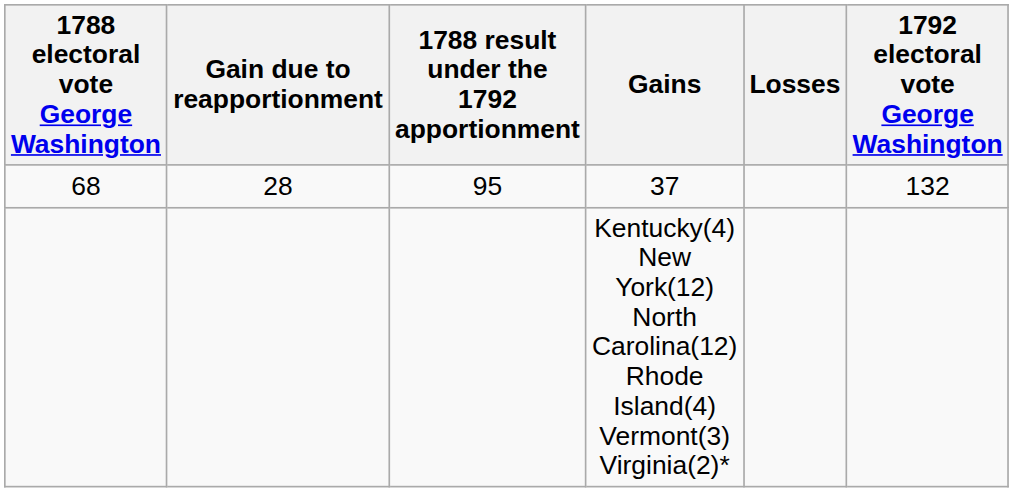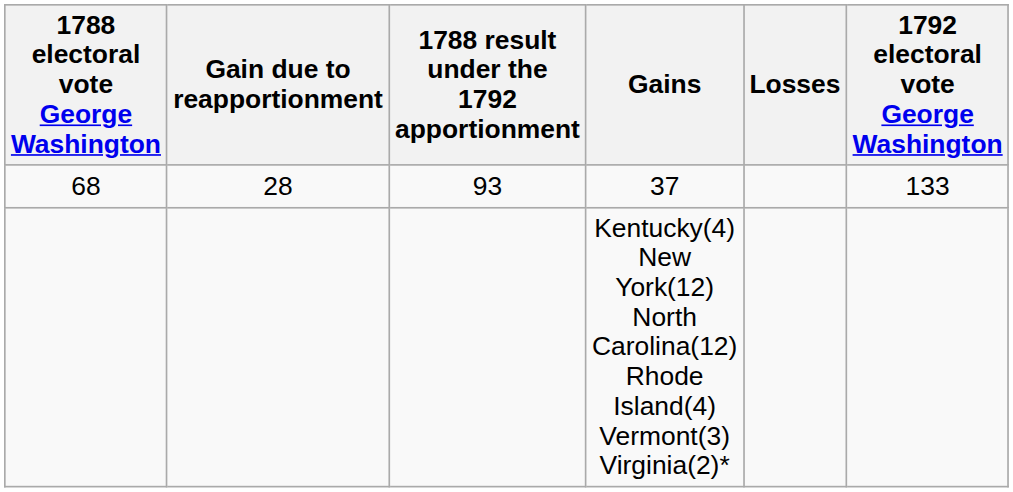37 | 1788 result under the 1792 apportionment: 95 -> 93
37 | 1792 electoral vote George Washington: 132 -> 133
